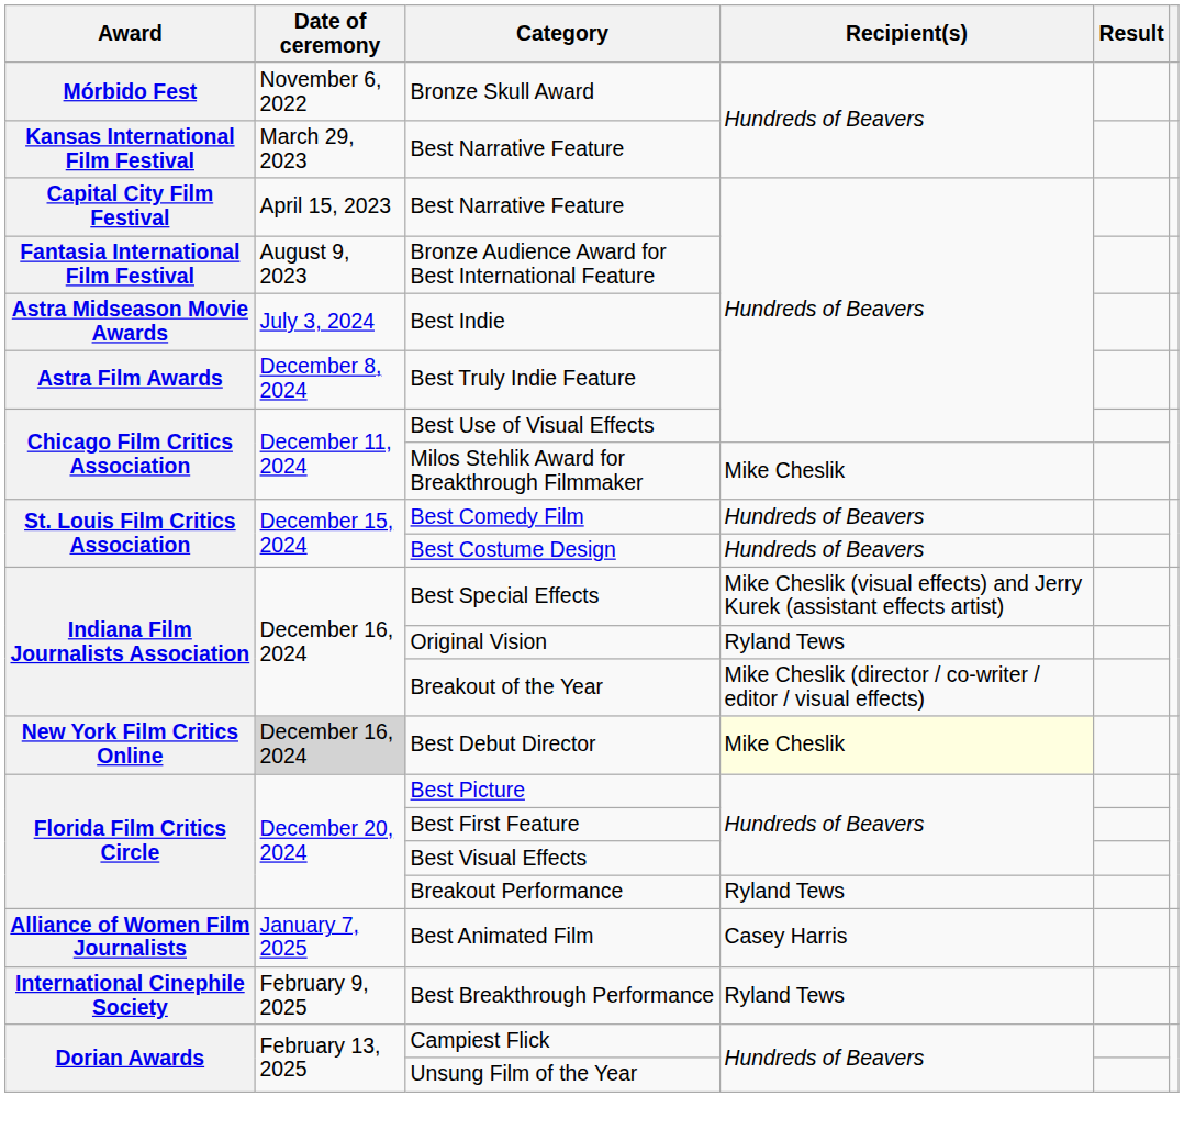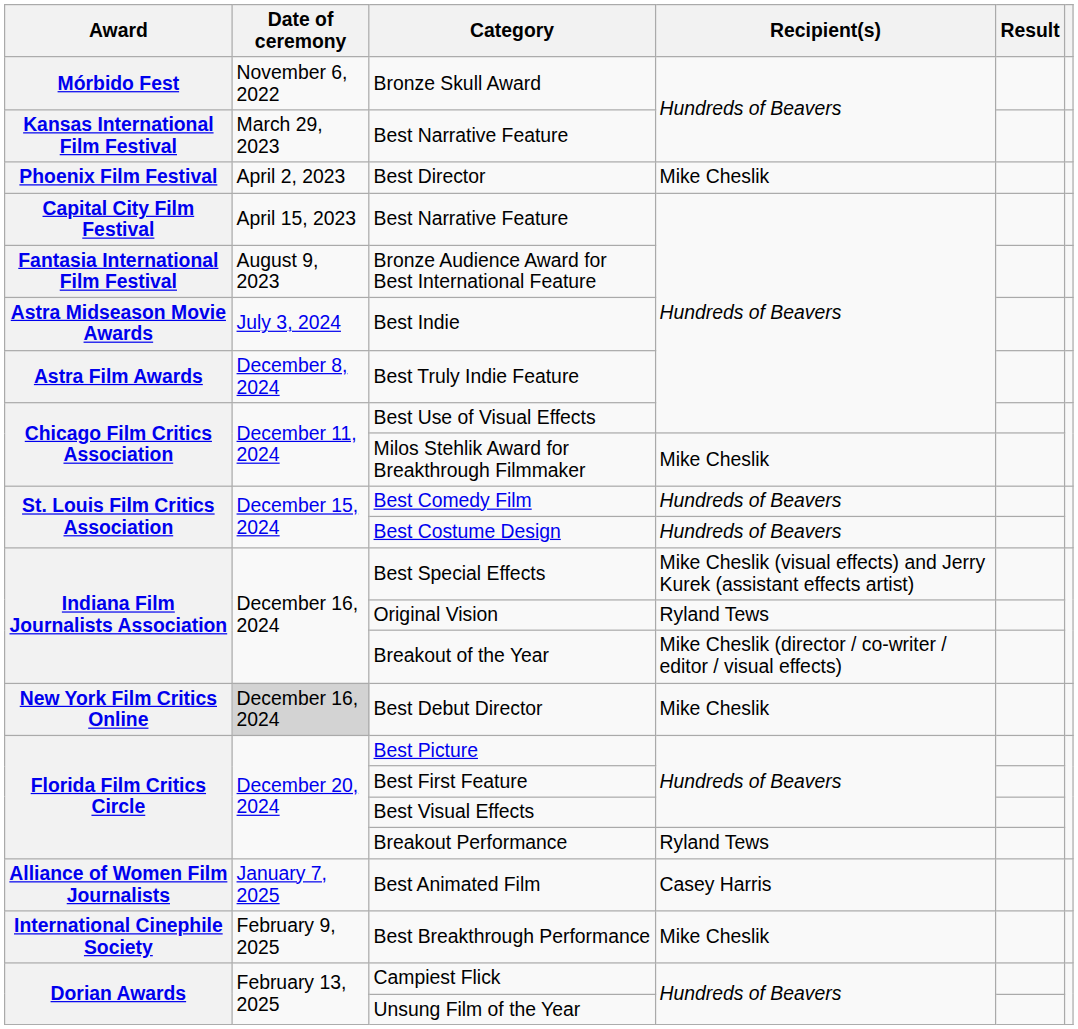+ row: Phoenix Film Festival | April 2, 2023 | Best Director | Mike Cheslik
Best Debut Director | Recipient(s): lightyellow background -> no background
Best Breakthrough Performance | Recipient(s): Ryland Tews -> Mike Cheslik
